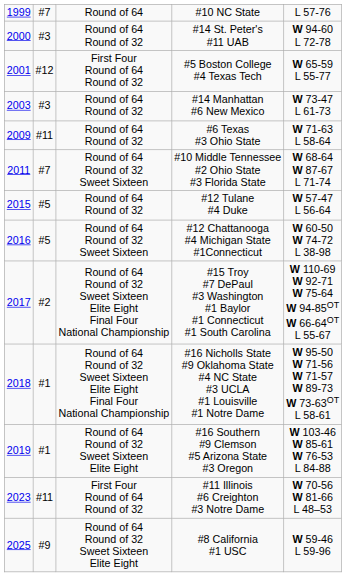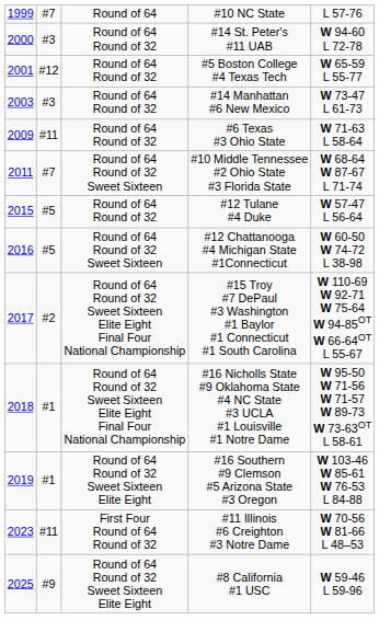#5 Boston College #4 Texas Tech | column 3: First Four Round of 64 Round of 32 -> Round of 64 Round of 32
